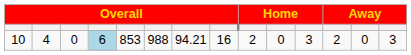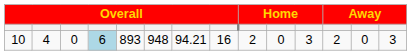10 | column 5: 853 -> 893
10 | column 6: 988 -> 948
